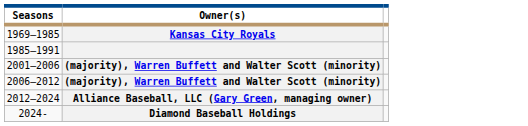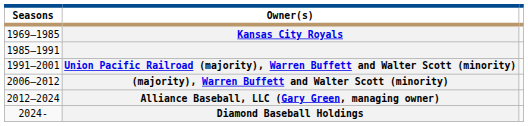+ row: 1991–2001 | Union Pacific Railroad (majority), Warren Buffett and Walter Scott (minority)
- row: 2001–2006 | (majority), Warren Buffett and Walter Scott (minority)
